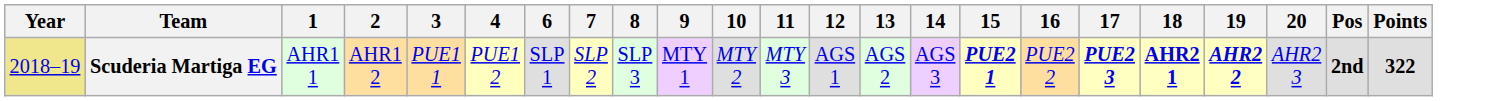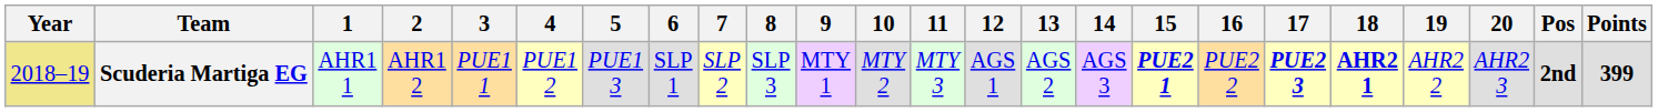+ column: 5 | PUE1 3
Scuderia Martiga EG | 19: bold -> normal
Scuderia Martiga EG | Points: 322 -> 399
